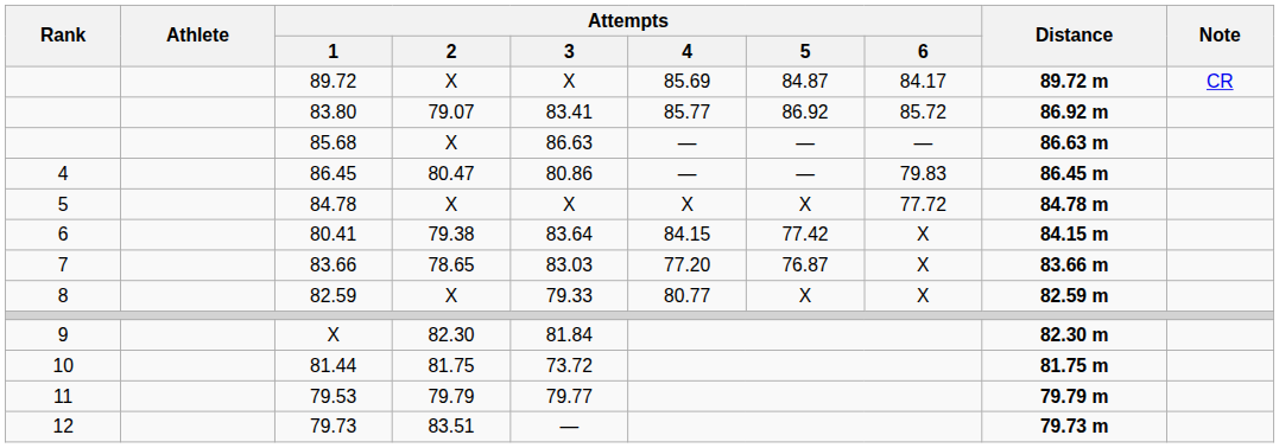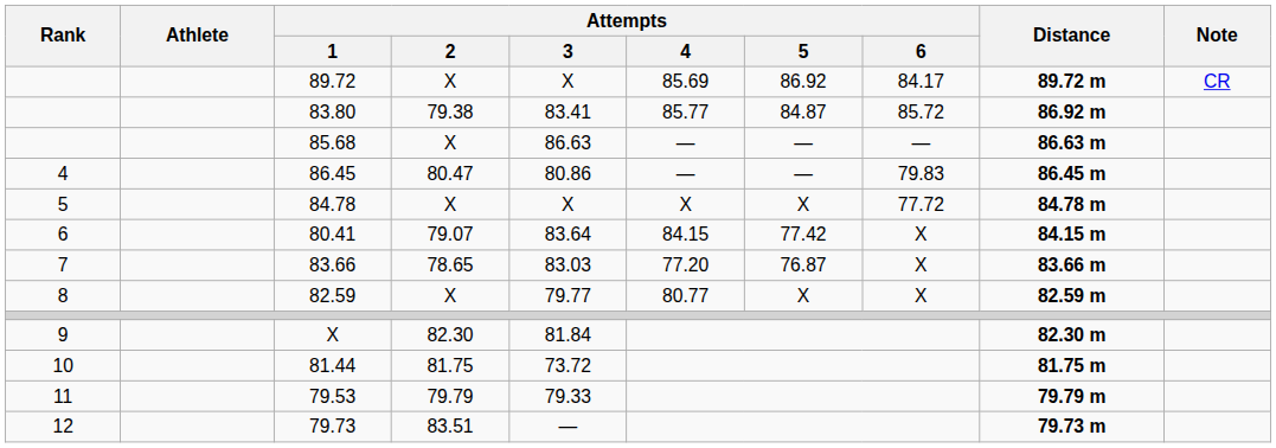89.72 | Attempts / 5: 84.87 -> 86.92
83.80 | Attempts / 2: 79.07 -> 79.38
83.80 | Attempts / 5: 86.92 -> 84.87
80.41 | Attempts / 2: 79.38 -> 79.07
82.59 | Attempts / 3: 79.33 -> 79.77
79.53 | Attempts / 3: 79.77 -> 79.33
